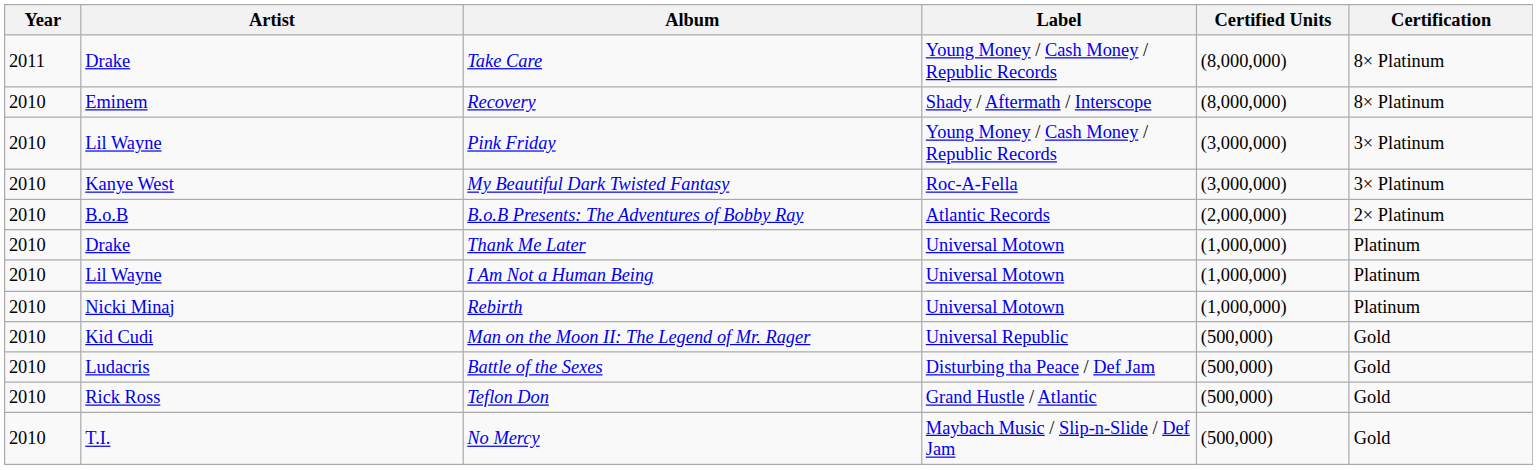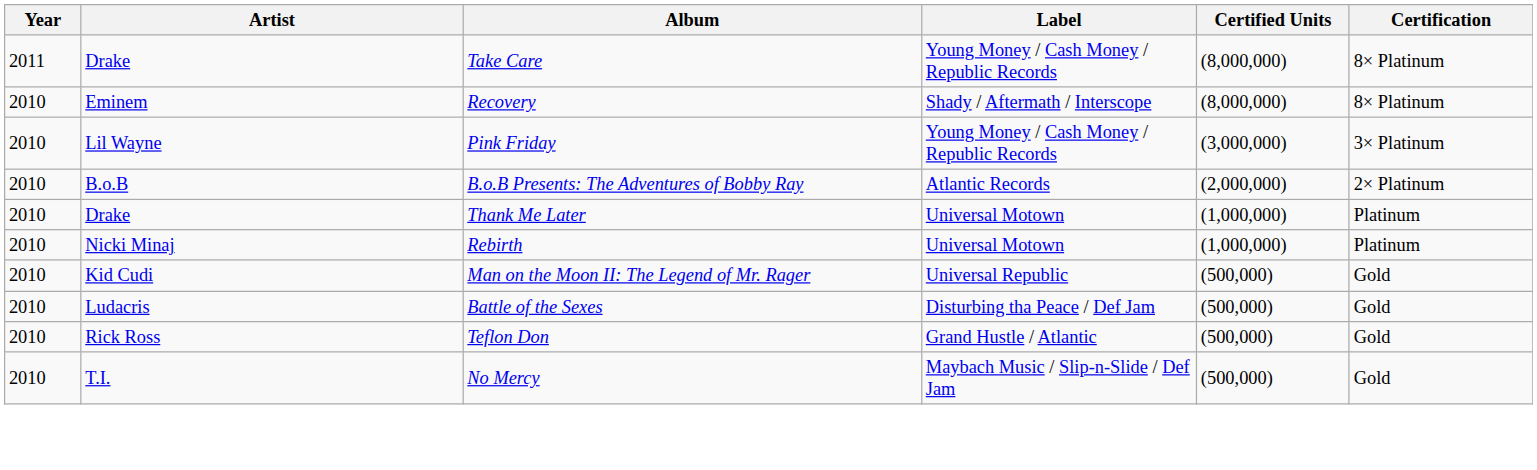- row: 2010 | Kanye West | My Beautiful Dark Twisted Fantasy | Roc-A-Fella | (3,000,000) | 3× Platinum
- row: 2010 | Lil Wayne | I Am Not a Human Being | Universal Motown | (1,000,000) | Platinum
